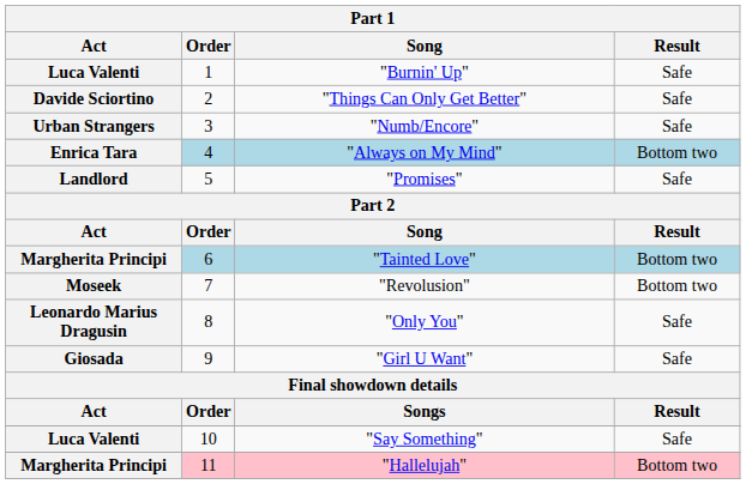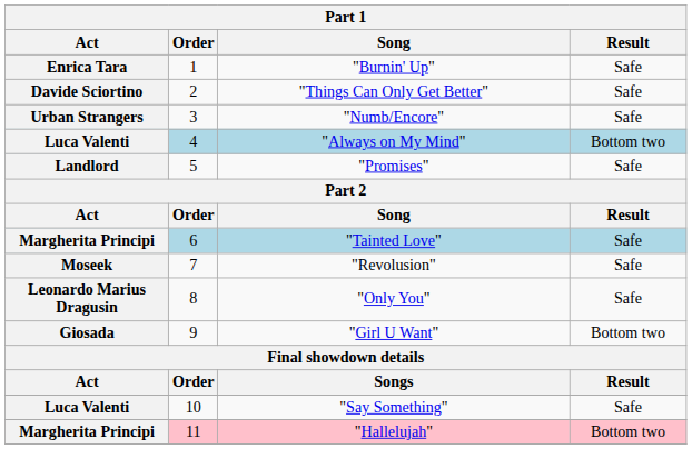"Burnin' Up" | Act: Luca Valenti -> Enrica Tara
"Always on My Mind" | Act: Enrica Tara -> Luca Valenti
"Tainted Love" | Result: Bottom two -> Safe
"Revolusion" | Result: Bottom two -> Safe
"Girl U Want" | Result: Safe -> Bottom two
